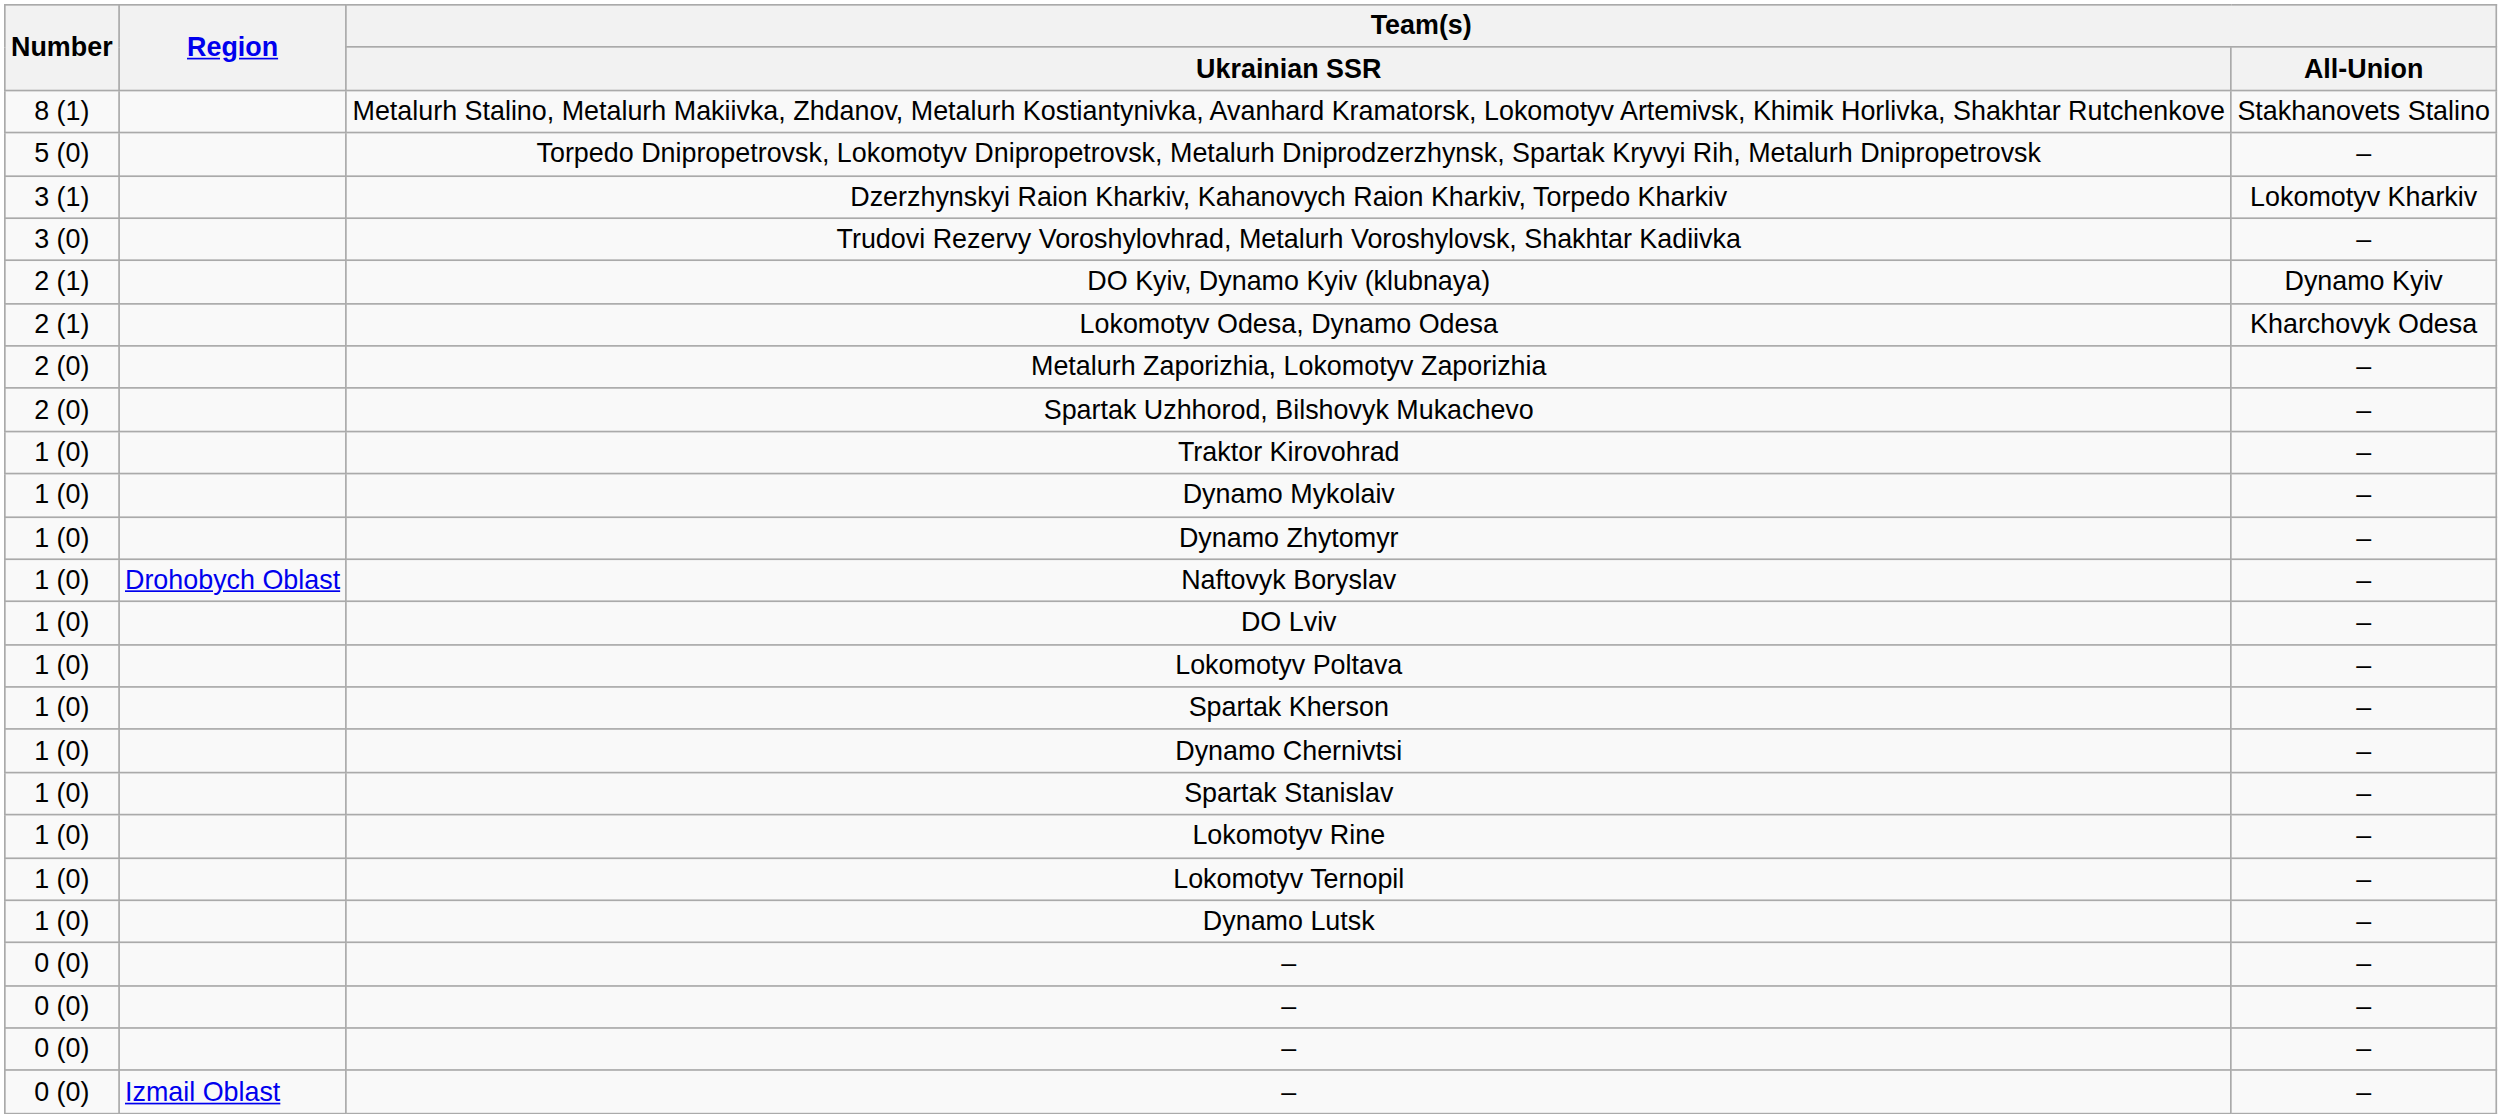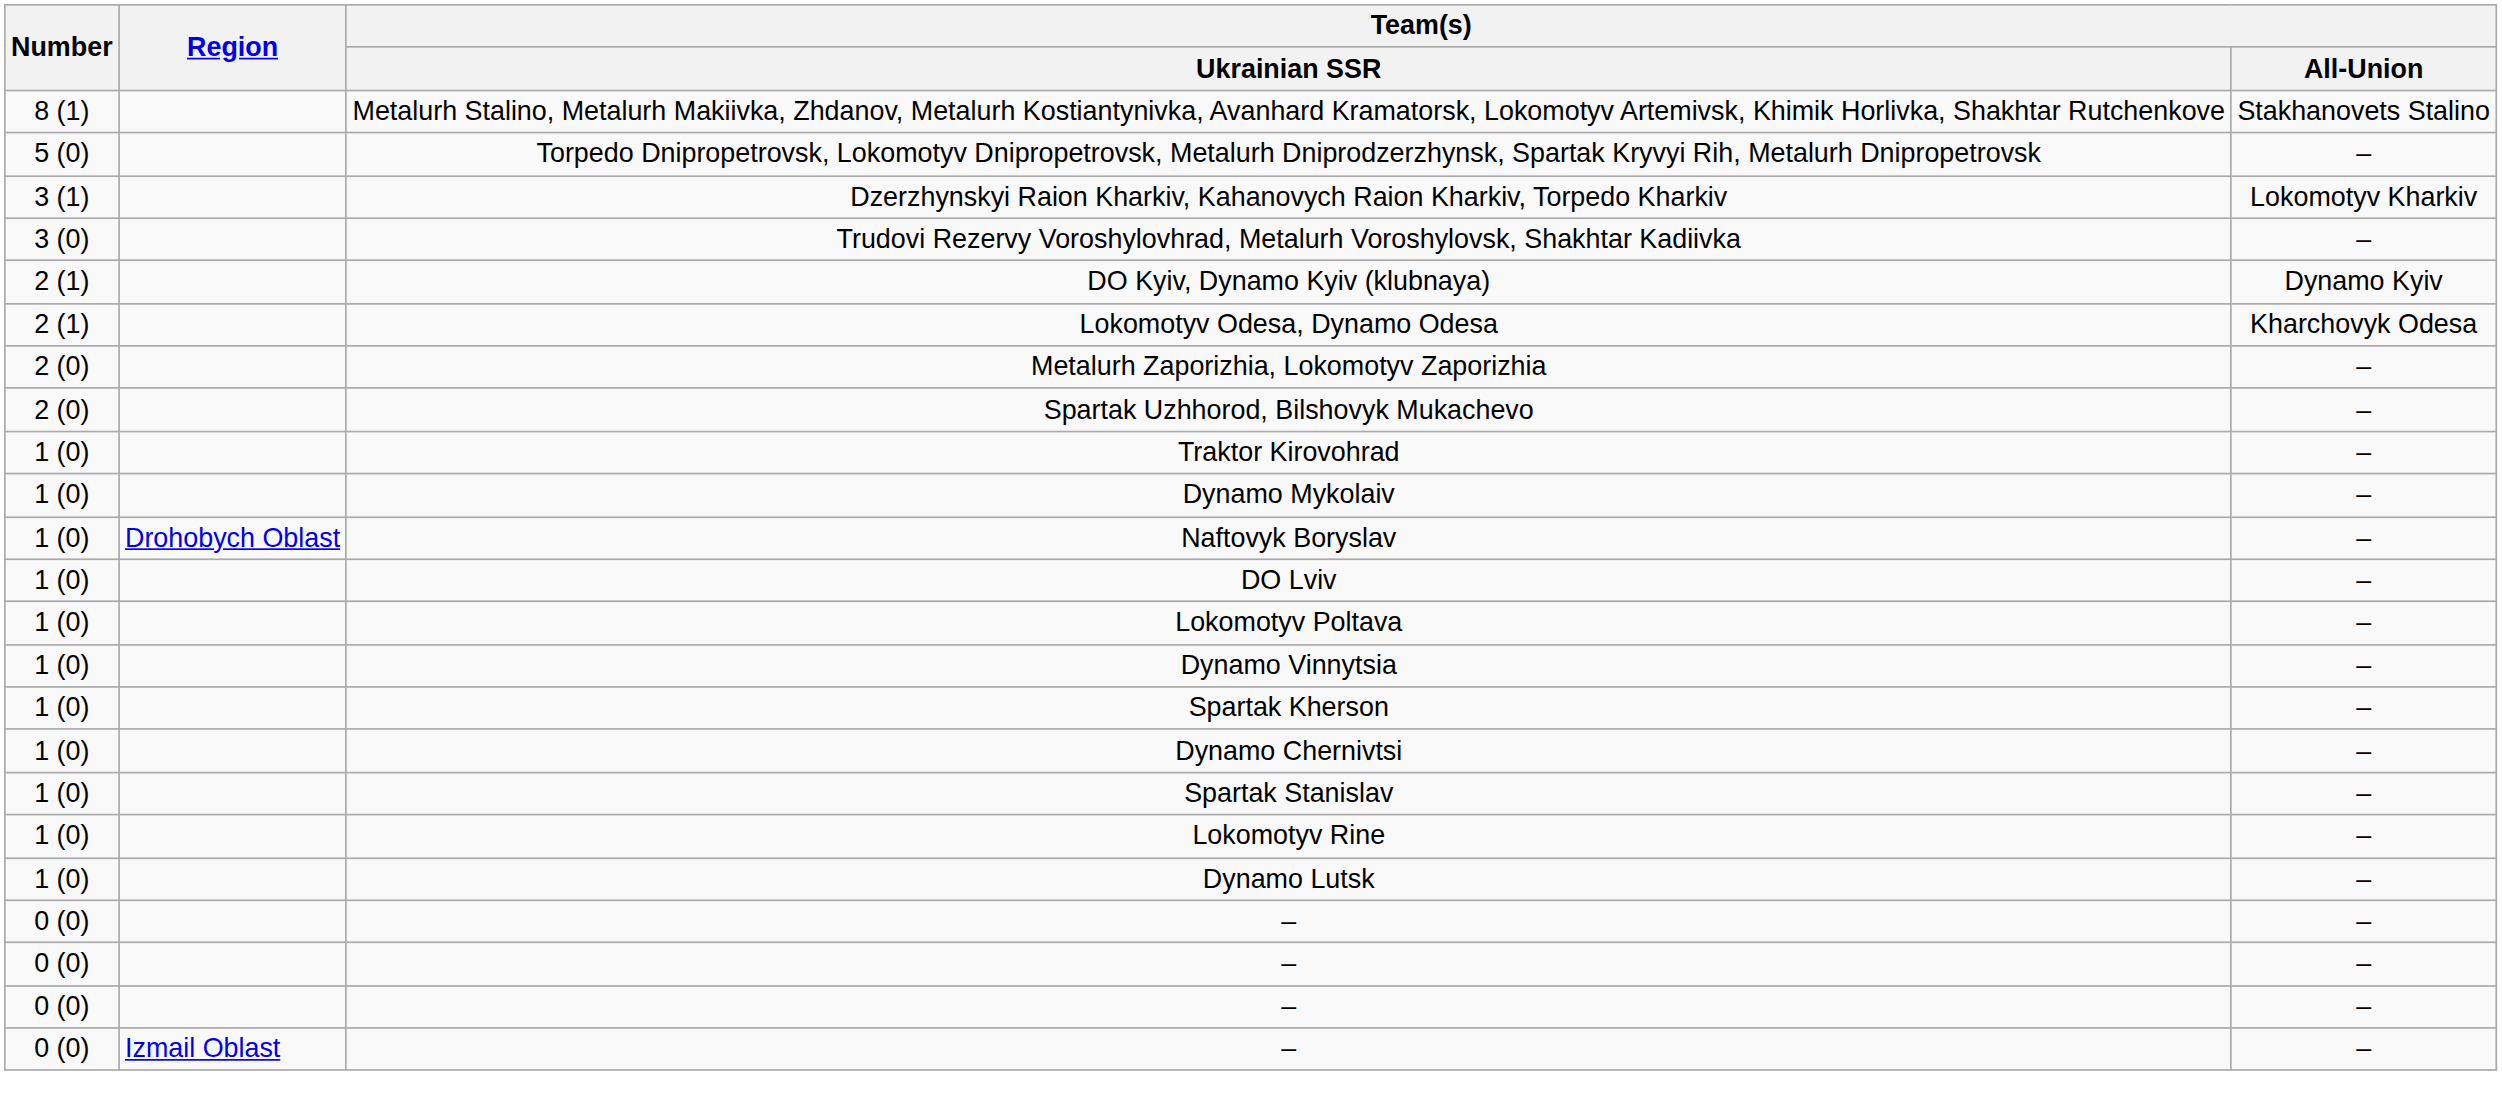- row: 1 (0) | Dynamo Zhytomyr | –
+ row: 1 (0) | Dynamo Vinnytsia | –
- row: 1 (0) | Lokomotyv Ternopil | –
